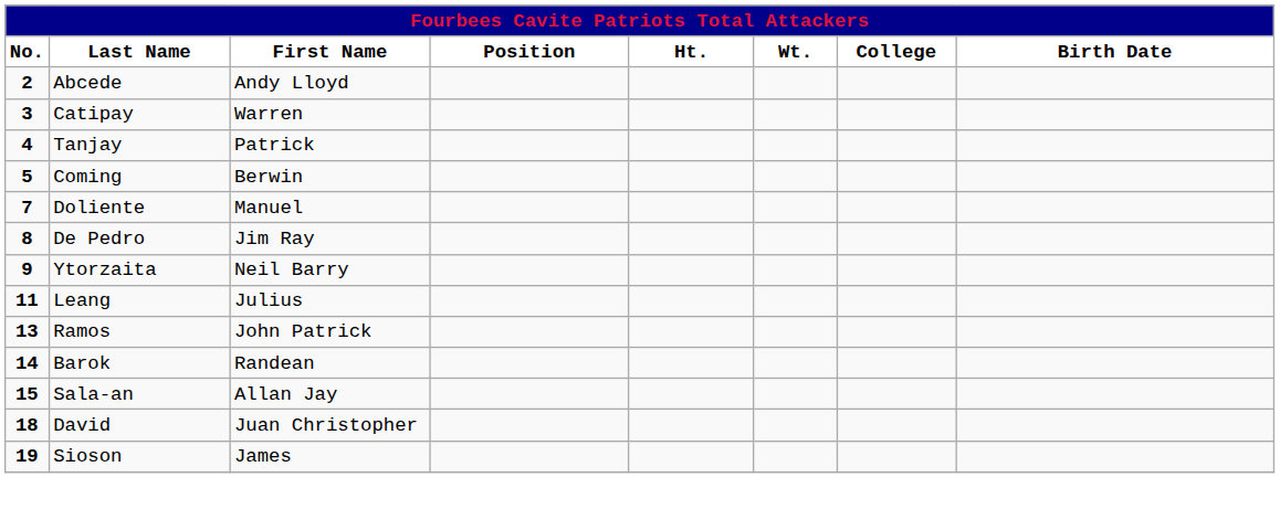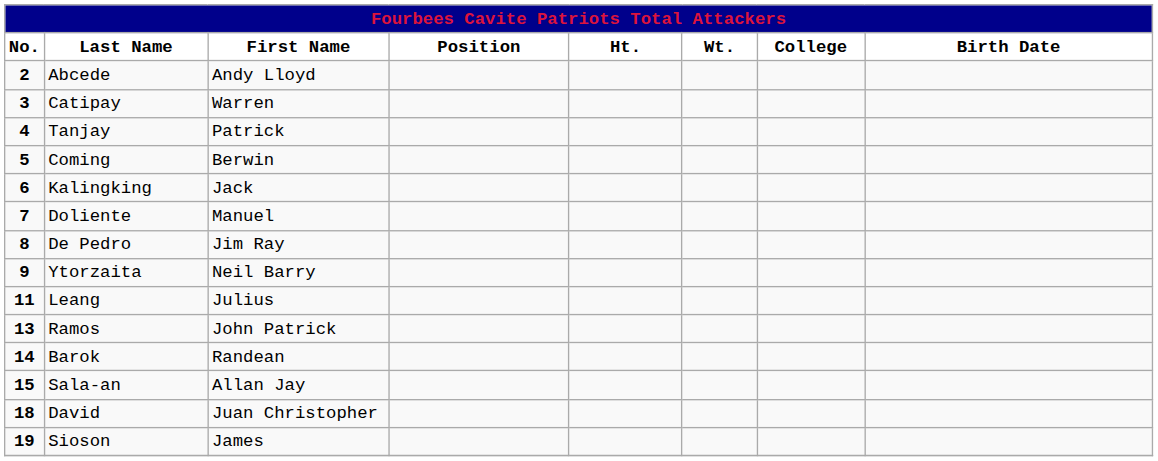+ row: 6 | Kalingking | Jack
